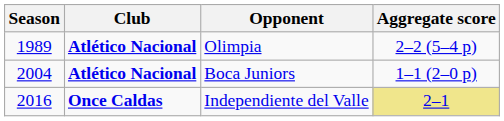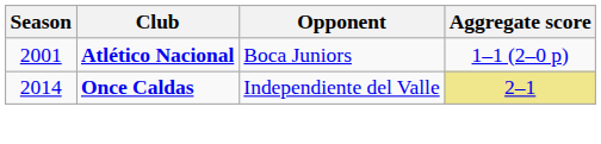- row: 1989 | Atlético Nacional | Olimpia | 2–2 (5–4 p)
Boca Juniors | Season: 2004 -> 2001
Independiente del Valle | Season: 2016 -> 2014
